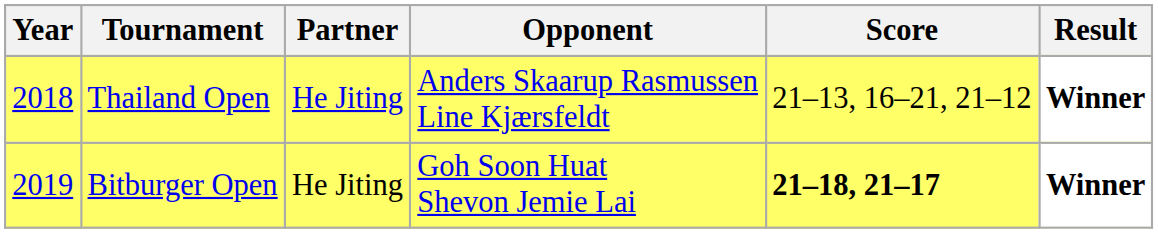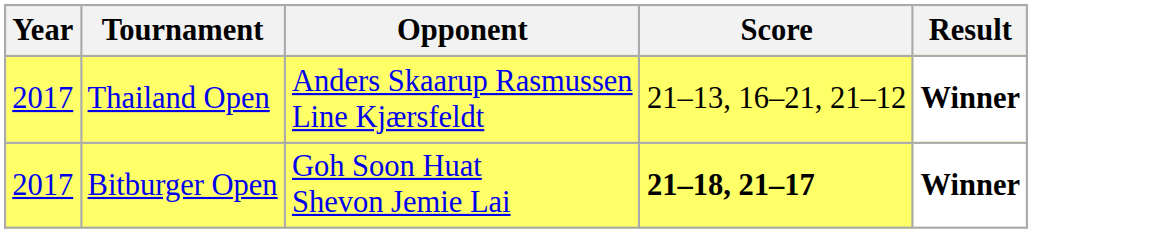- column: Partner | He Jiting | He Jiting
Thailand Open | Year: 2018 -> 2017
Bitburger Open | Year: 2019 -> 2017
